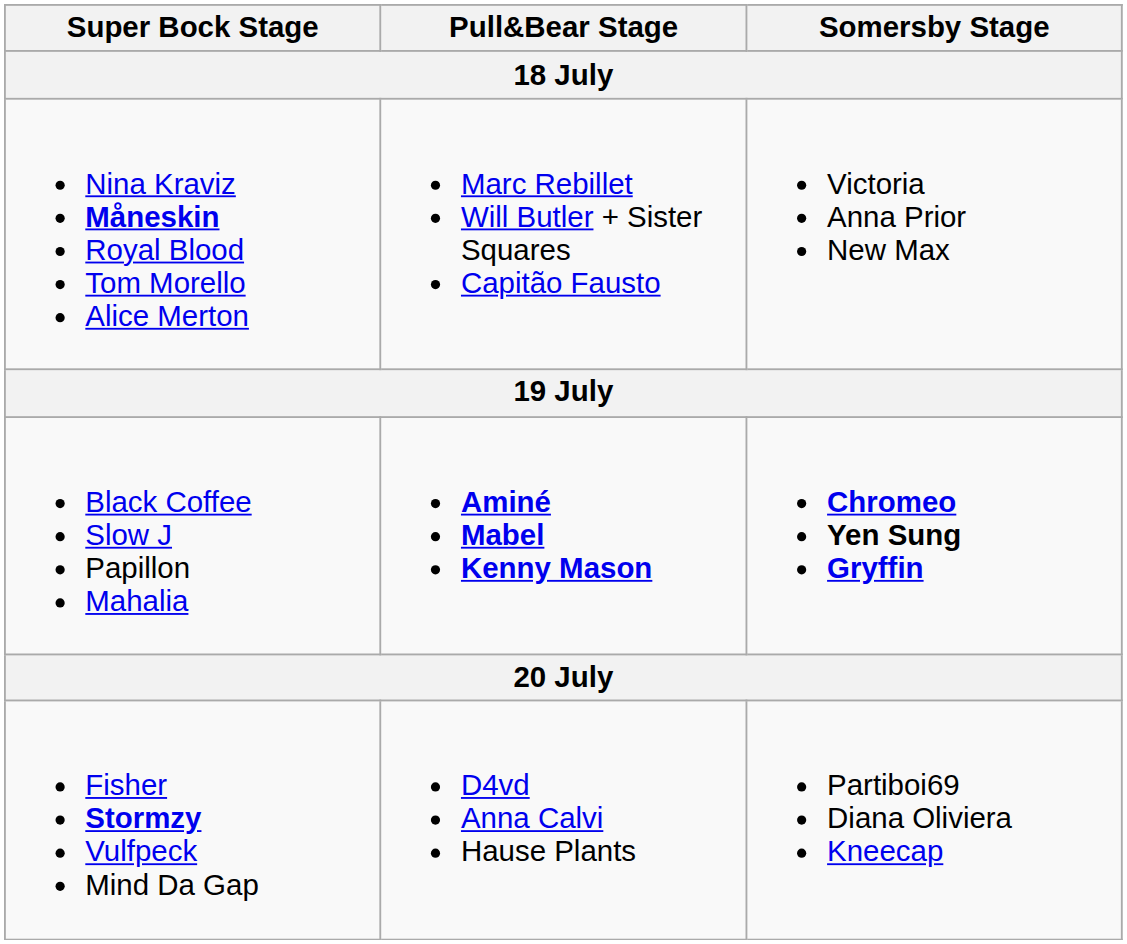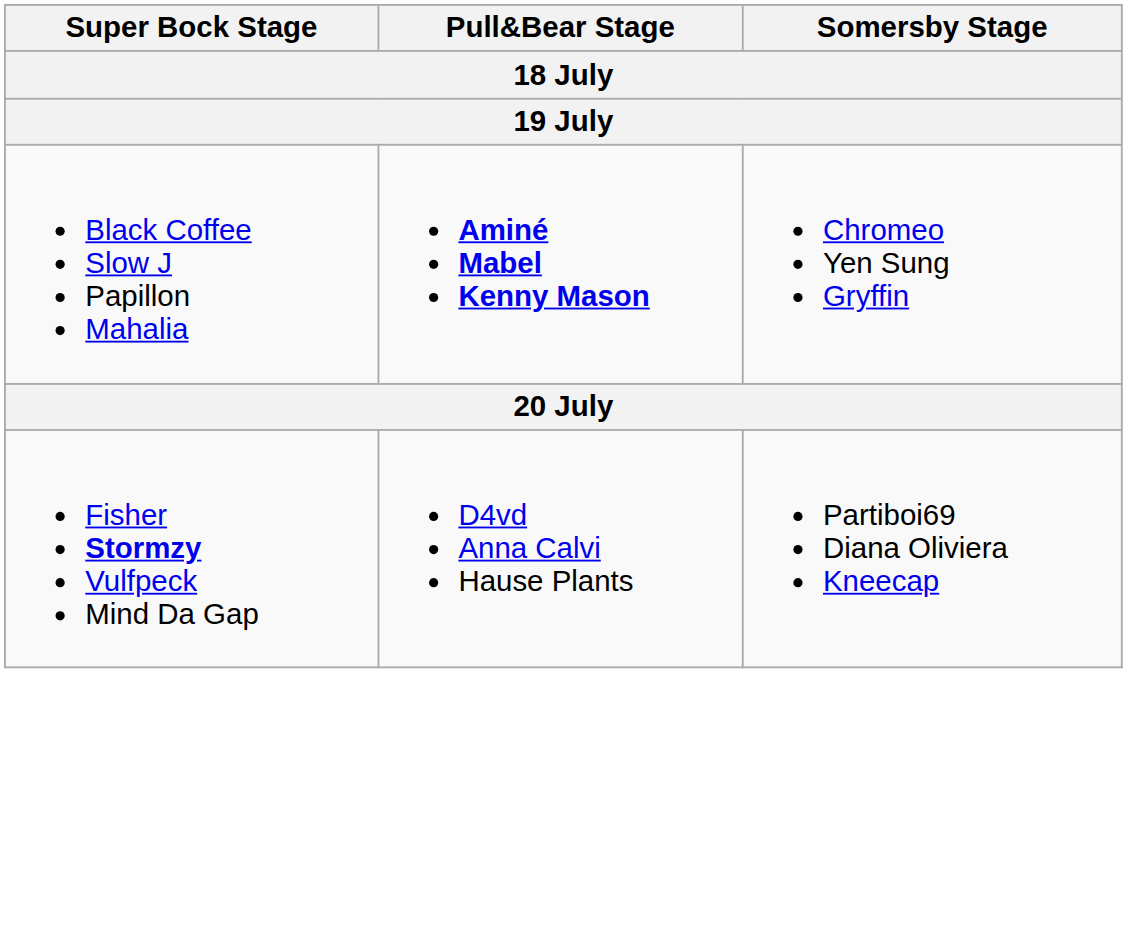- row: Nina Kraviz Måneskin Royal Blood Tom Morello Alice Merton | Marc Rebillet Will Butler + Sister Squares Capitão Fausto | Victoria Anna Prior New Max
Black Coffee Slow J Papillon Mahalia | Somersby Stage: bold -> normal
